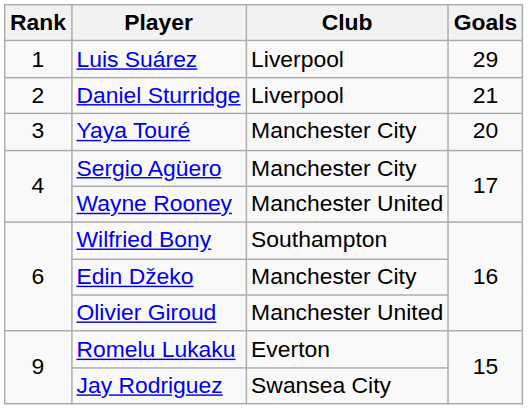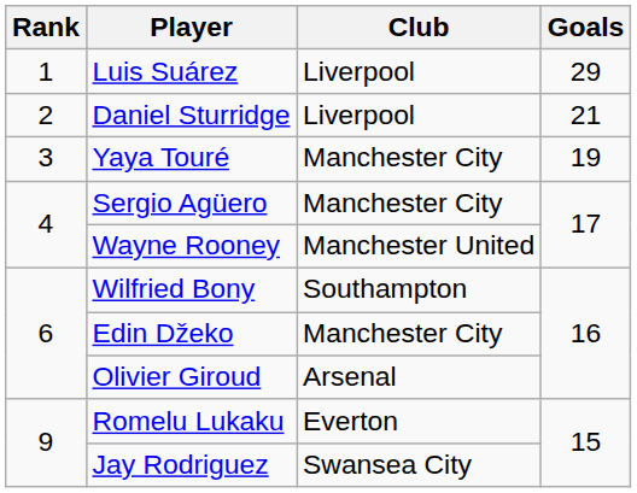Yaya Touré | Goals: 20 -> 19
Olivier Giroud | Club: Manchester United -> Arsenal
